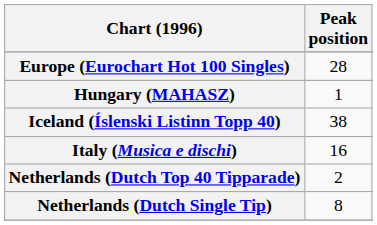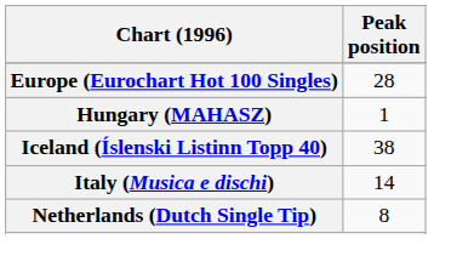Italy (Musica e dischi) | Peak position: 16 -> 14
- row: Netherlands (Dutch Top 40 Tipparade) | 2
